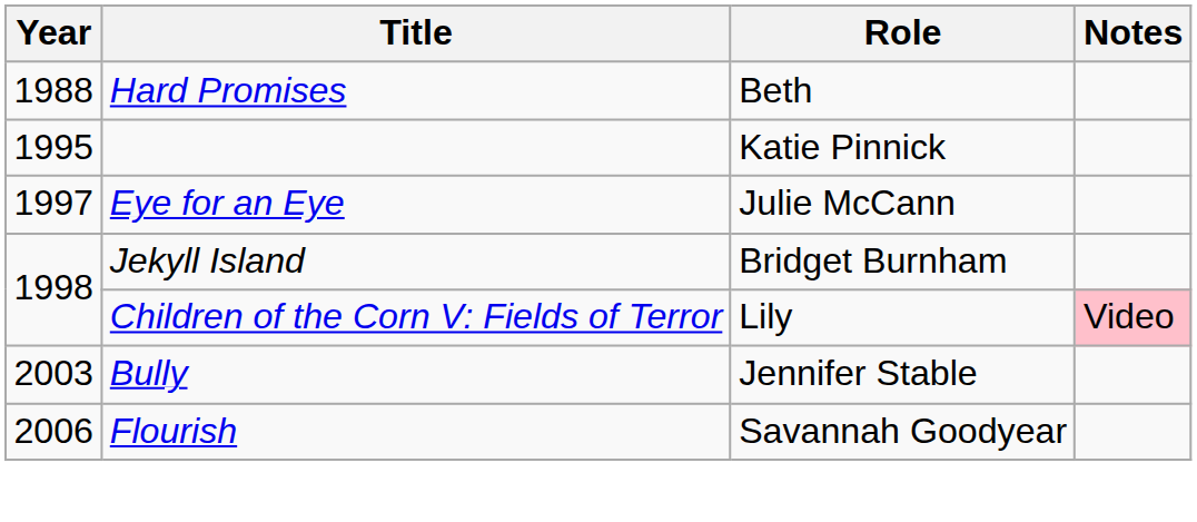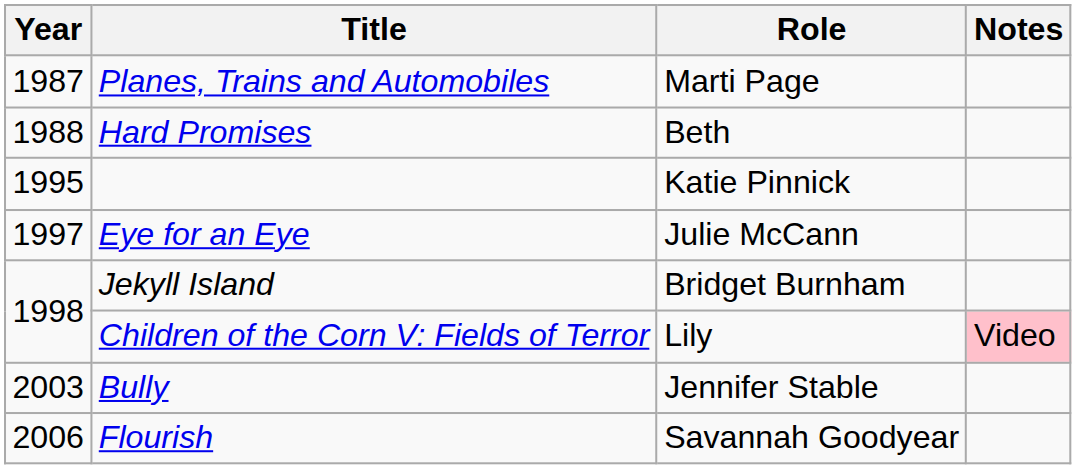+ row: 1987 | Planes, Trains and Automobiles | Marti Page
